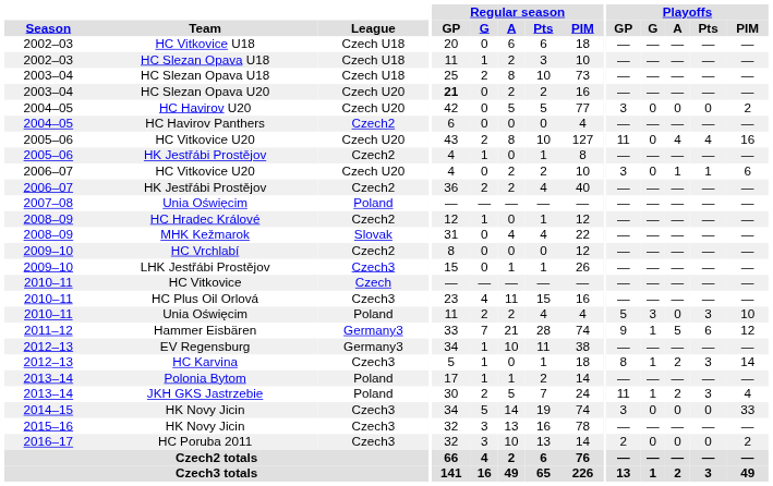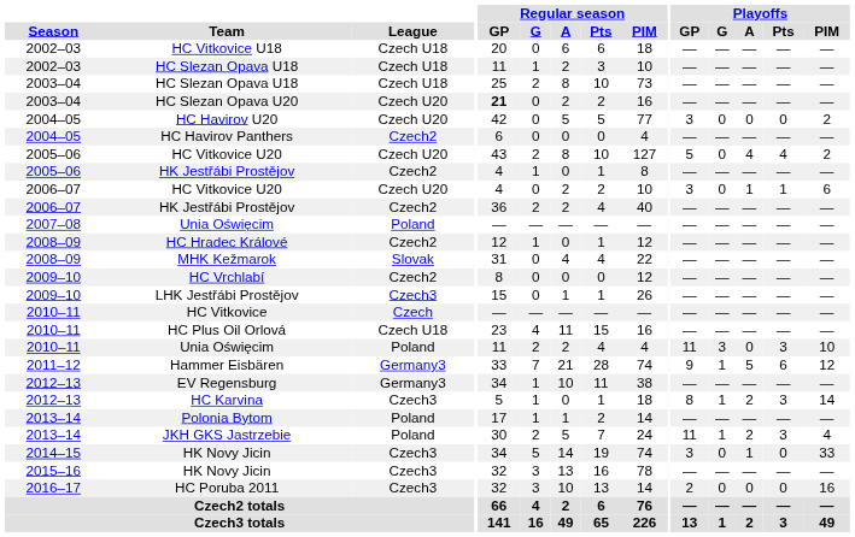2005–06 / HC Vitkovice U20 | Playoffs / GP: 11 -> 5
2005–06 / HC Vitkovice U20 | Playoffs / PIM: 16 -> 2
HC Plus Oil Orlová | League: Czech3 -> Czech U18
2010–11 / Unia Oświęcim | Playoffs / GP: 5 -> 11
2014–15 / HK Novy Jicin | Playoffs / A: 0 -> 1
HC Poruba 2011 | Playoffs / PIM: 2 -> 16
